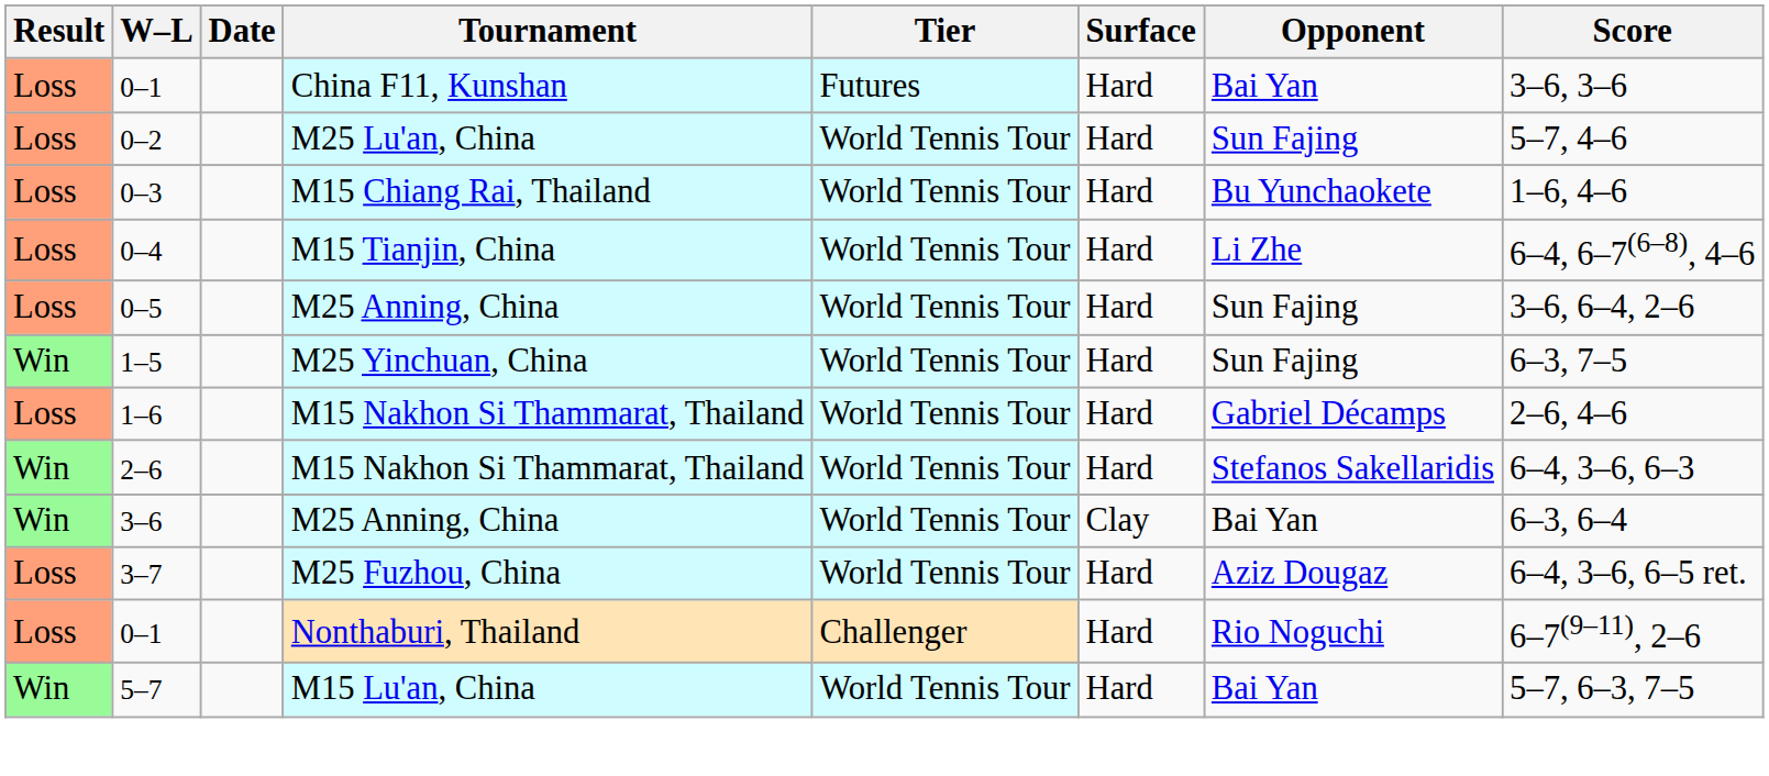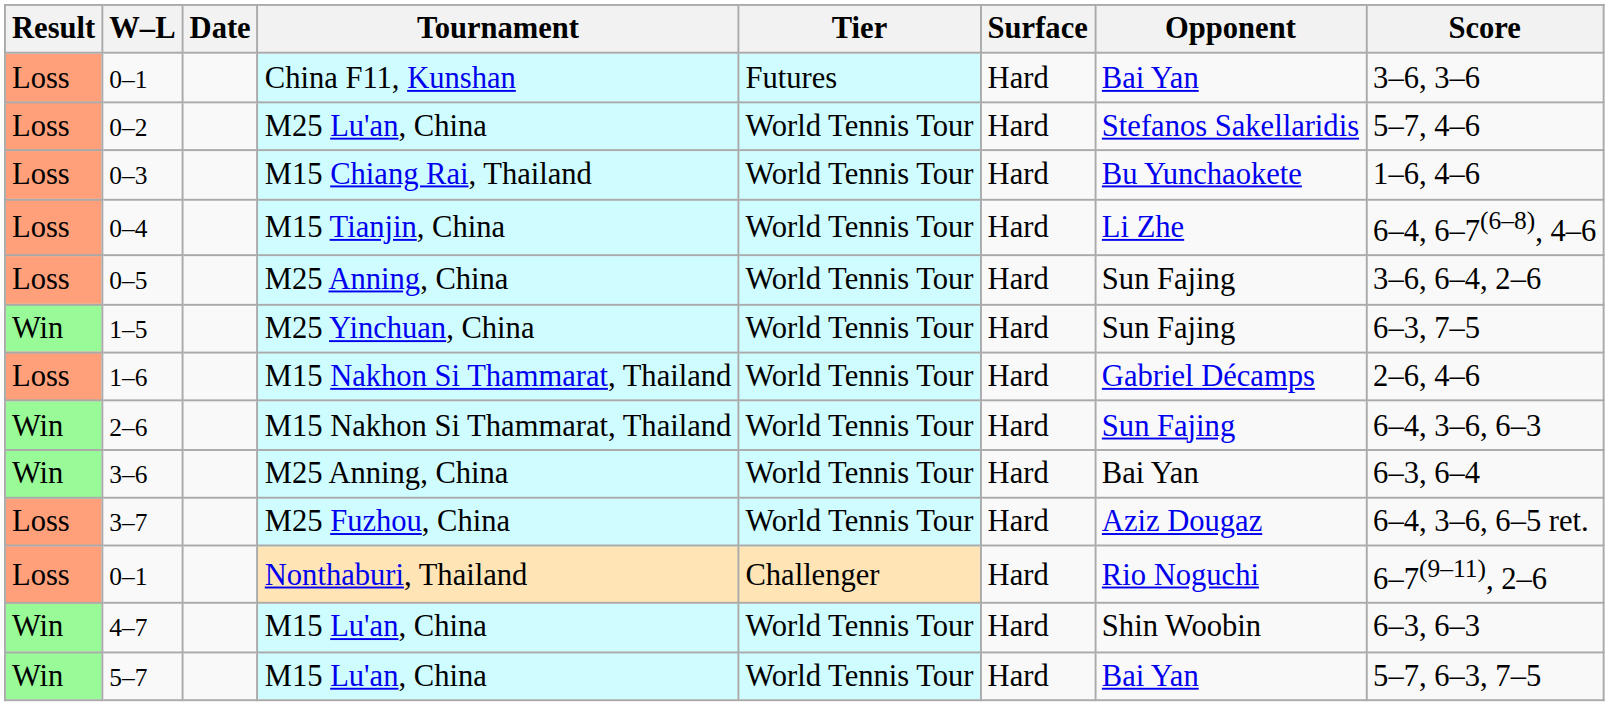0–2 | Opponent: Sun Fajing -> Stefanos Sakellaridis
2–6 | Opponent: Stefanos Sakellaridis -> Sun Fajing
3–6 | Surface: Clay -> Hard
+ row: Win | 4–7 | M15 Lu'an, China | World Tennis Tour | Hard | Shin Woobin | 6–3, 6–3
